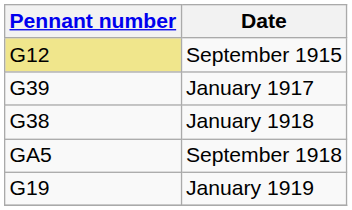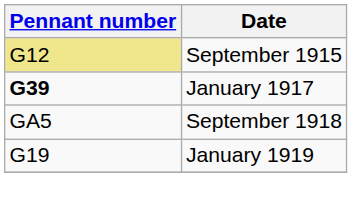January 1917 | Pennant number: normal -> bold
- row: G38 | January 1918
